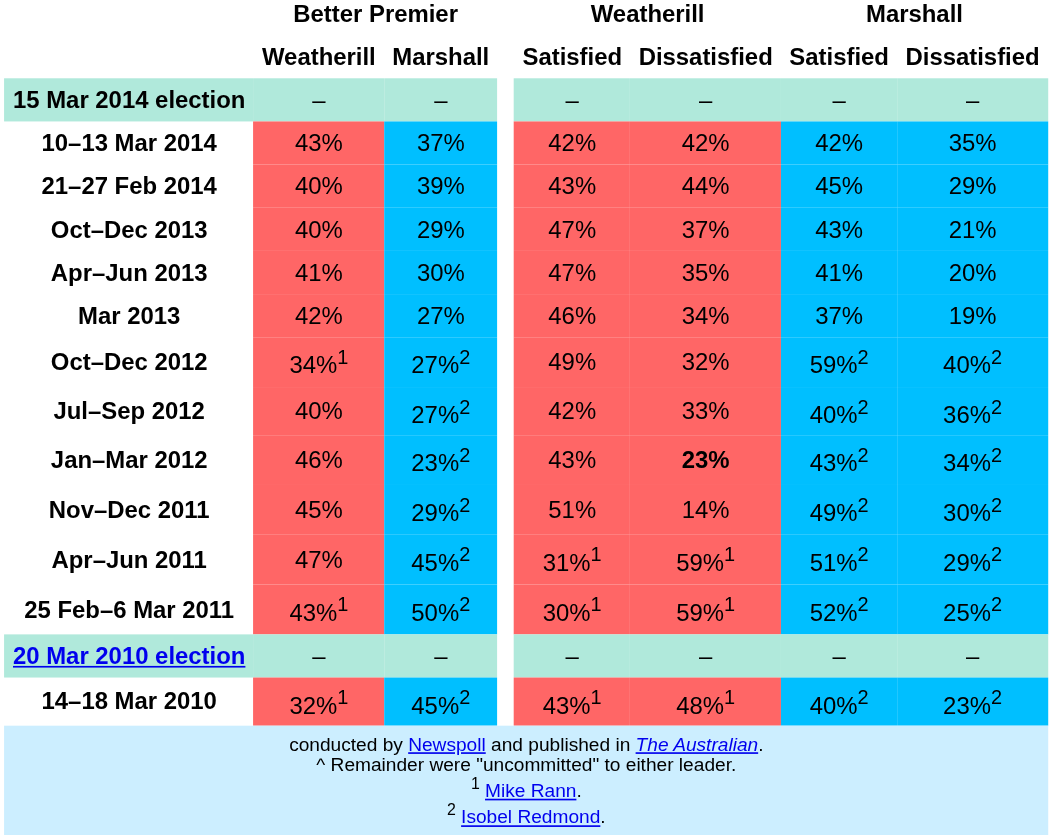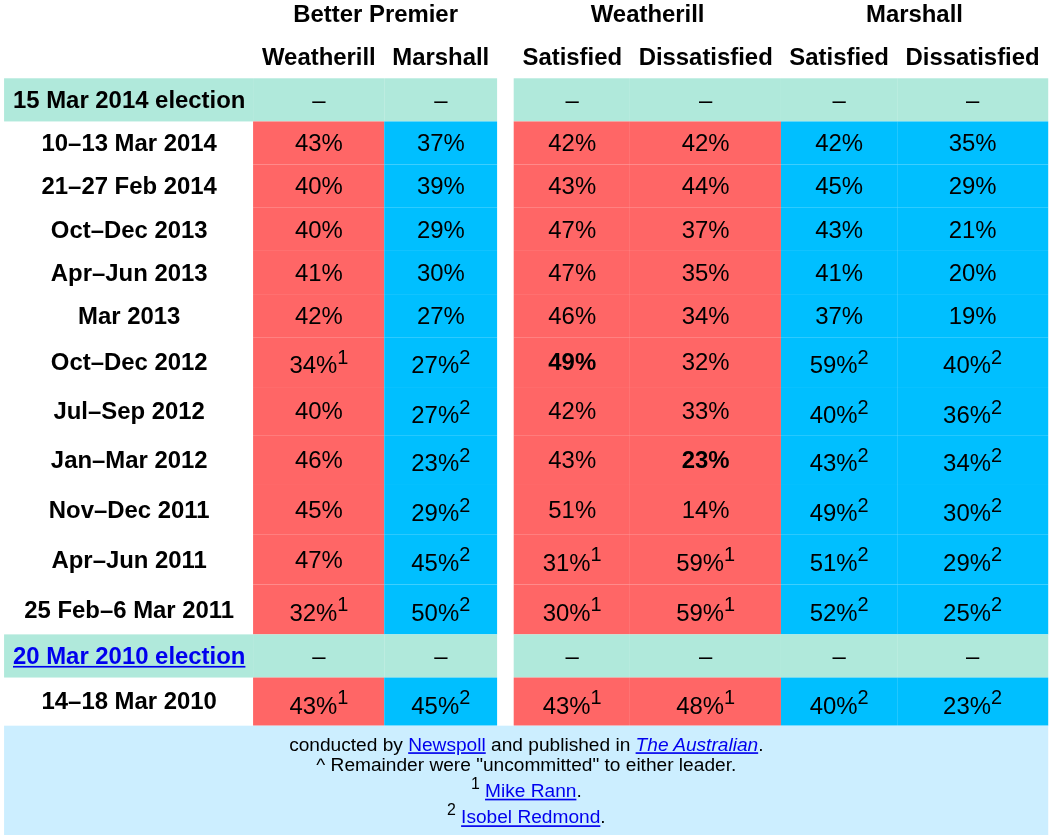Oct–Dec 2012 | Weatherill / Satisfied: normal -> bold
25 Feb–6 Mar 2011 | Better Premier / Weatherill: 43%1 -> 32%1
14–18 Mar 2010 | Better Premier / Weatherill: 32%1 -> 43%1
